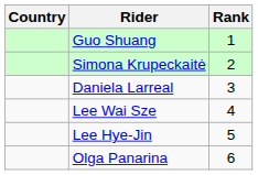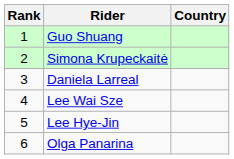columns swapped: Rank <-> Country
